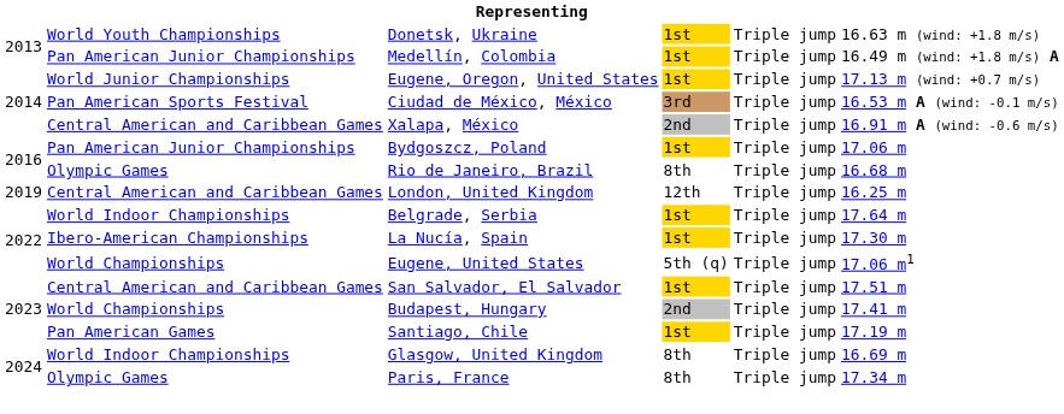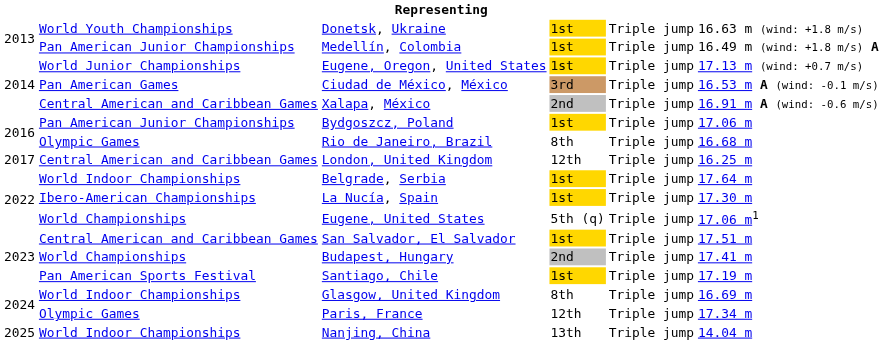Ciudad de México, México | column 2: Pan American Sports Festival -> Pan American Games
London, United Kingdom | column 1: 2019 -> 2017
Santiago, Chile | column 2: Pan American Games -> Pan American Sports Festival
Paris, France | column 4: 8th -> 12th
+ row: 2025 | World Indoor Championships | Nanjing, China | 13th | Triple jump | 14.04 m
